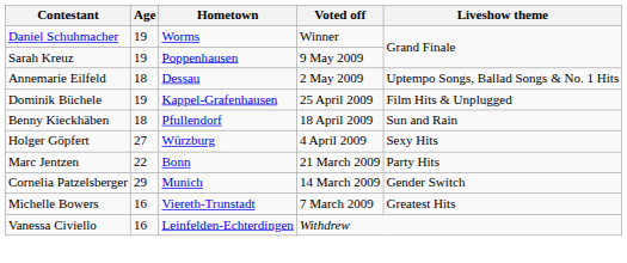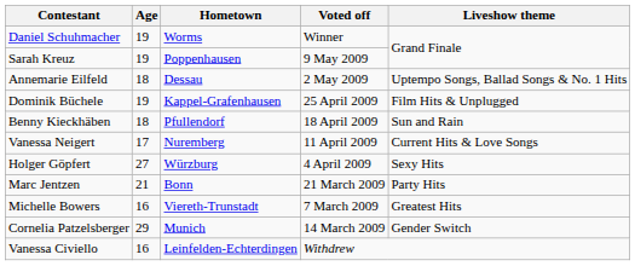+ row: Vanessa Neigert | 17 | Nuremberg | 11 April 2009 | Current Hits & Love Songs
Marc Jentzen | Age: 22 -> 21
rows swapped: Cornelia Patzelsberger <-> Michelle Bowers
